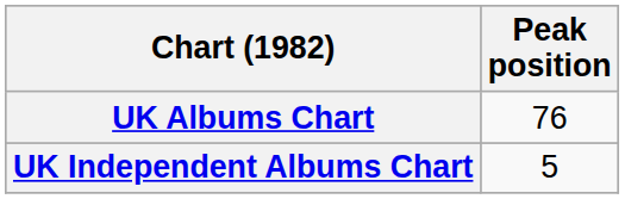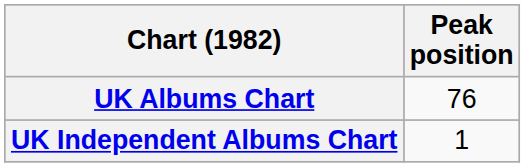UK Independent Albums Chart | Peak position: 5 -> 1
